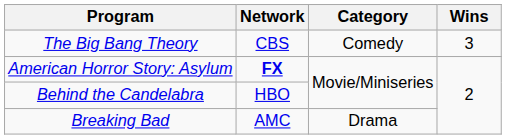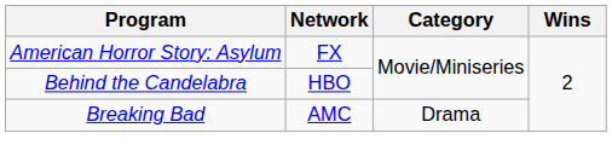- row: The Big Bang Theory | CBS | Comedy | 3
American Horror Story: Asylum | Network: bold -> normal
